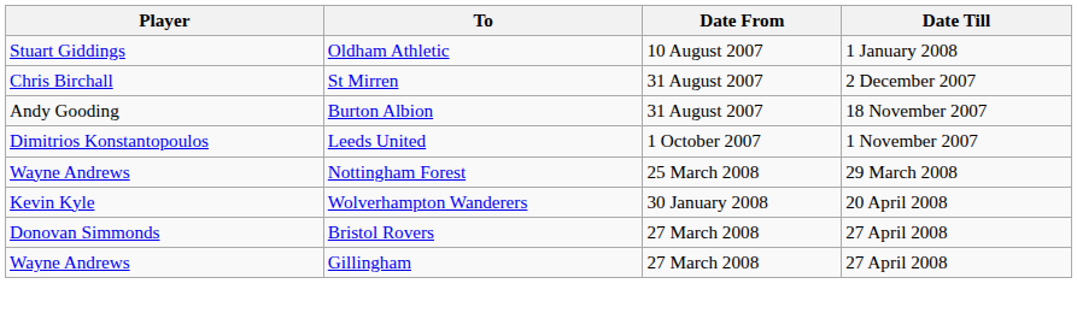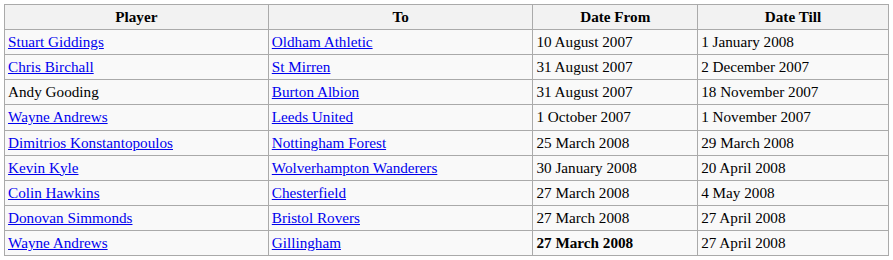Leeds United | Player: Dimitrios Konstantopoulos -> Wayne Andrews
Nottingham Forest | Player: Wayne Andrews -> Dimitrios Konstantopoulos
+ row: Colin Hawkins | Chesterfield | 27 March 2008 | 4 May 2008
Gillingham | Date From: normal -> bold
